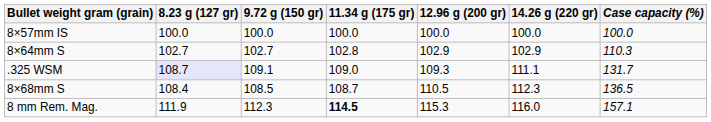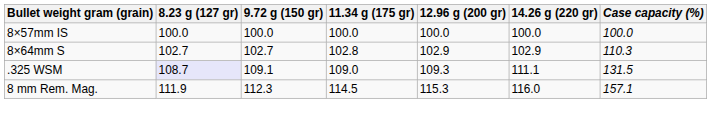.325 WSM | Case capacity (%): 131.7 -> 131.5
- row: 8×68mm S | 108.4 | 108.5 | 108.7 | 110.5 | 112.3 | 136.5
8 mm Rem. Mag. | 11.34 g (175 gr): bold -> normal
